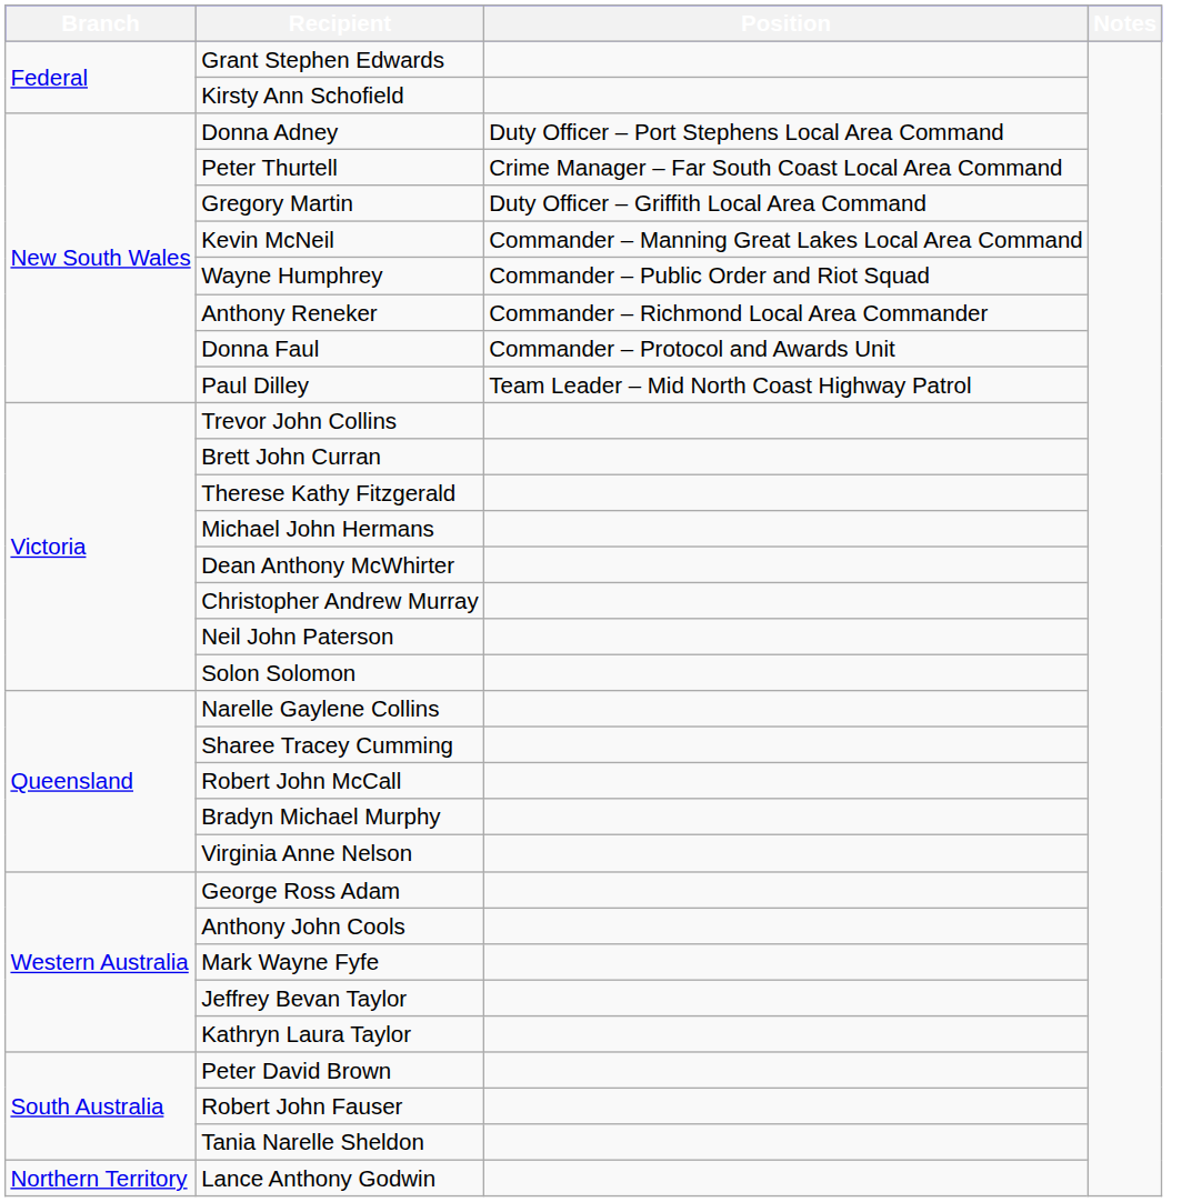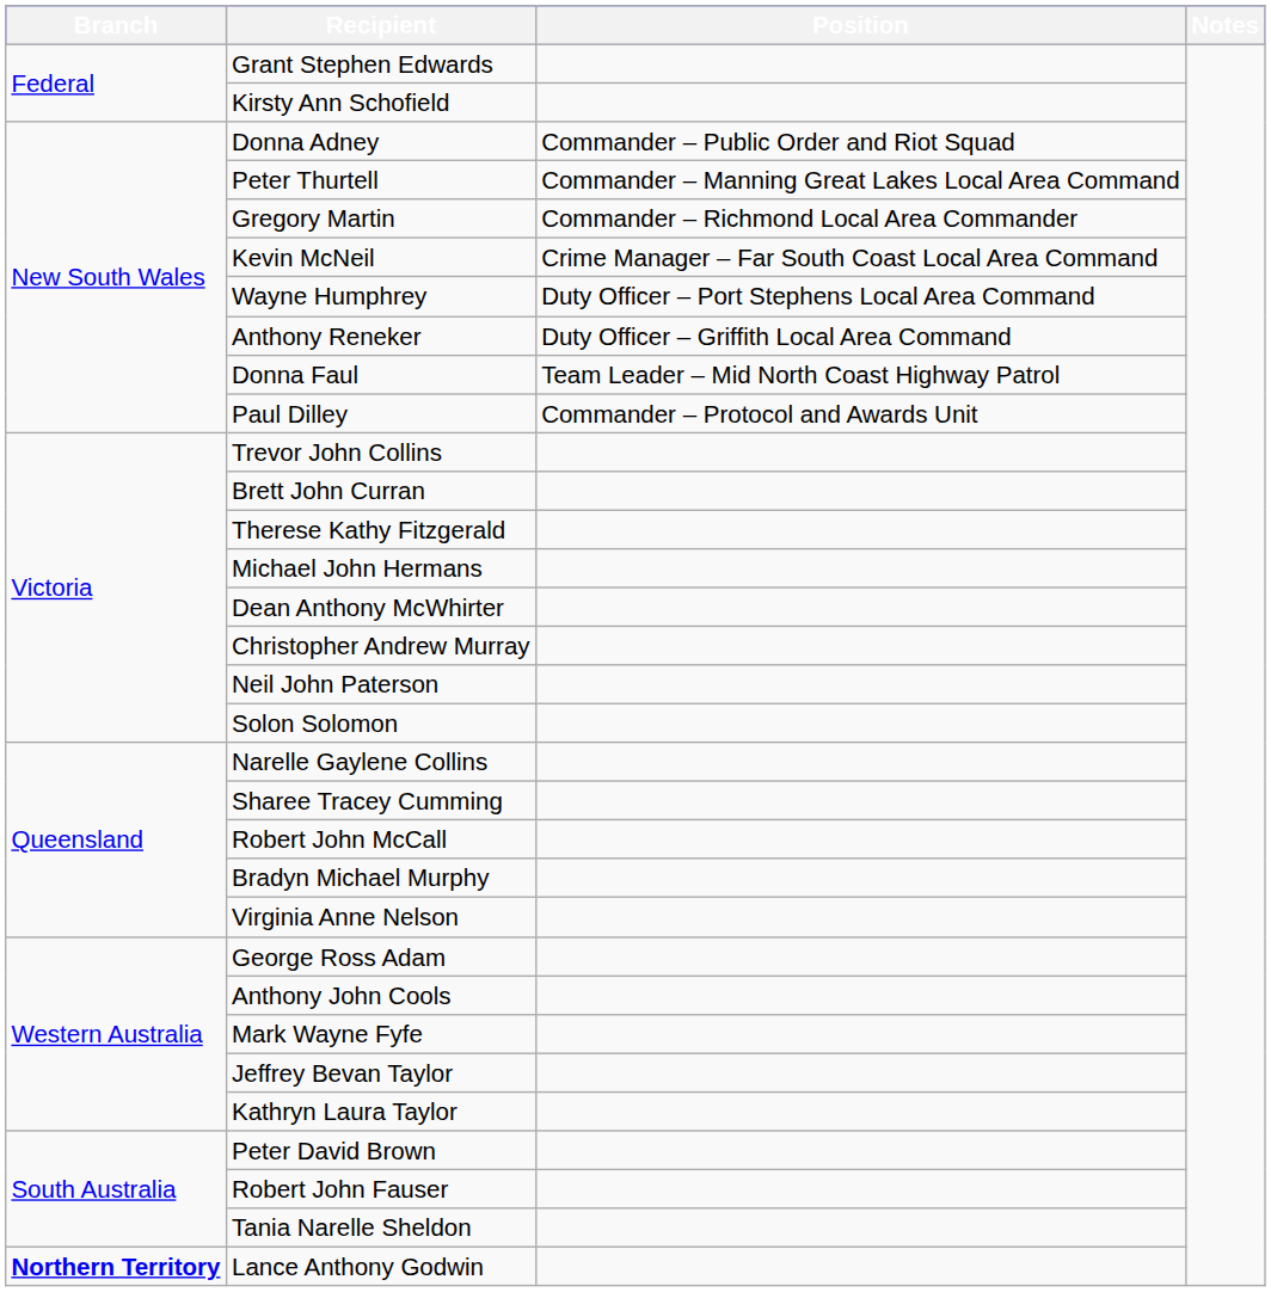Donna Adney | Position: Duty Officer – Port Stephens Local Area Command -> Commander – Public Order and Riot Squad
Peter Thurtell | Position: Crime Manager – Far South Coast Local Area Command -> Commander – Manning Great Lakes Local Area Command
Gregory Martin | Position: Duty Officer – Griffith Local Area Command -> Commander – Richmond Local Area Commander
Kevin McNeil | Position: Commander – Manning Great Lakes Local Area Command -> Crime Manager – Far South Coast Local Area Command
Wayne Humphrey | Position: Commander – Public Order and Riot Squad -> Duty Officer – Port Stephens Local Area Command
Anthony Reneker | Position: Commander – Richmond Local Area Commander -> Duty Officer – Griffith Local Area Command
Donna Faul | Position: Commander – Protocol and Awards Unit -> Team Leader – Mid North Coast Highway Patrol
Paul Dilley | Position: Team Leader – Mid North Coast Highway Patrol -> Commander – Protocol and Awards Unit
Lance Anthony Godwin | Branch: normal -> bold
